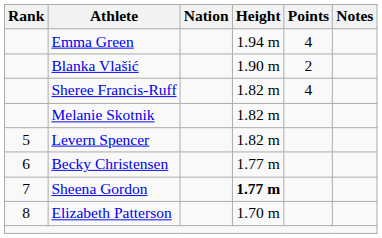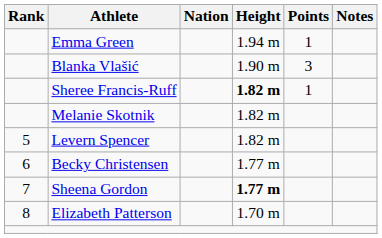Emma Green | Points: 4 -> 1
Blanka Vlašić | Points: 2 -> 3
Sheree Francis-Ruff | Height: normal -> bold
Sheree Francis-Ruff | Points: 4 -> 1
